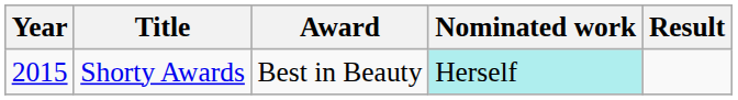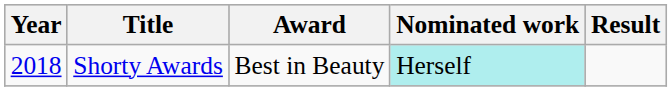Shorty Awards | Year: 2015 -> 2018
